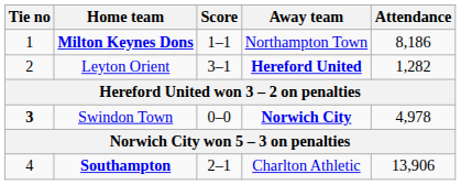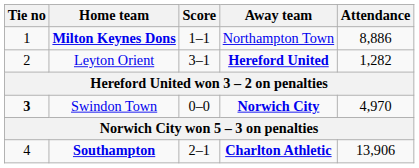Milton Keynes Dons | Attendance: 8,186 -> 8,886
Swindon Town | Attendance: 4,978 -> 4,970
Southampton | Away team: normal -> bold
